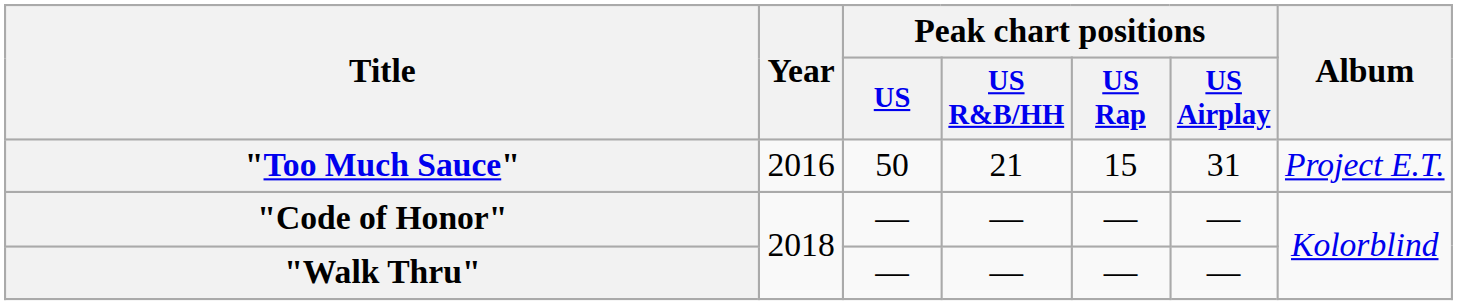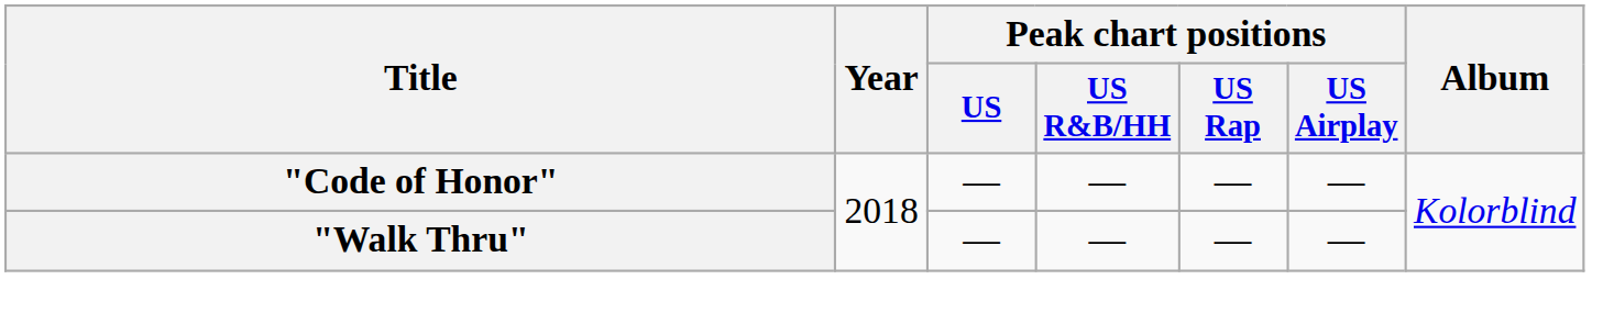- row: "Too Much Sauce" | 2016 | 50 | 21 | 15 | 31 | Project E.T.
